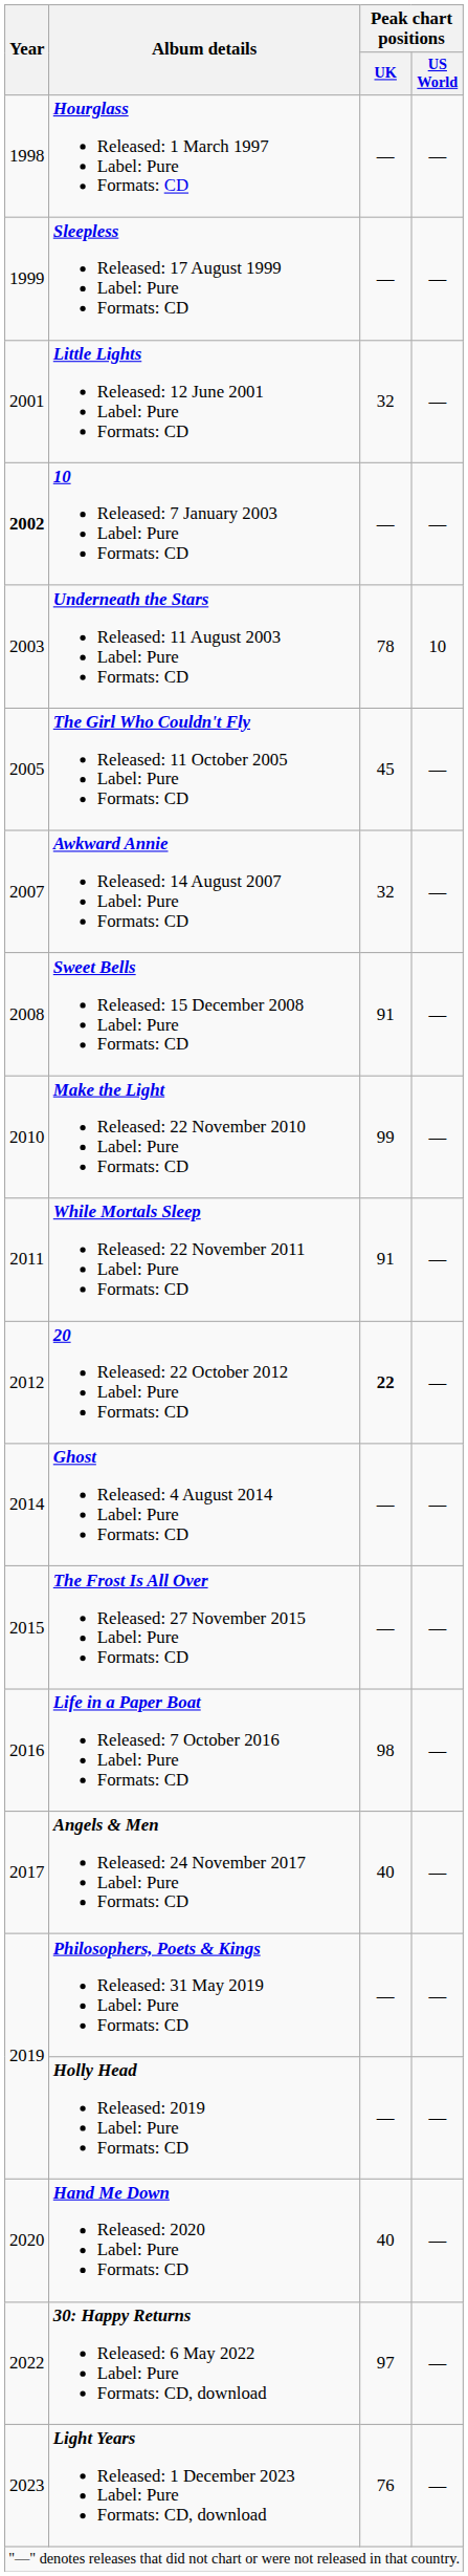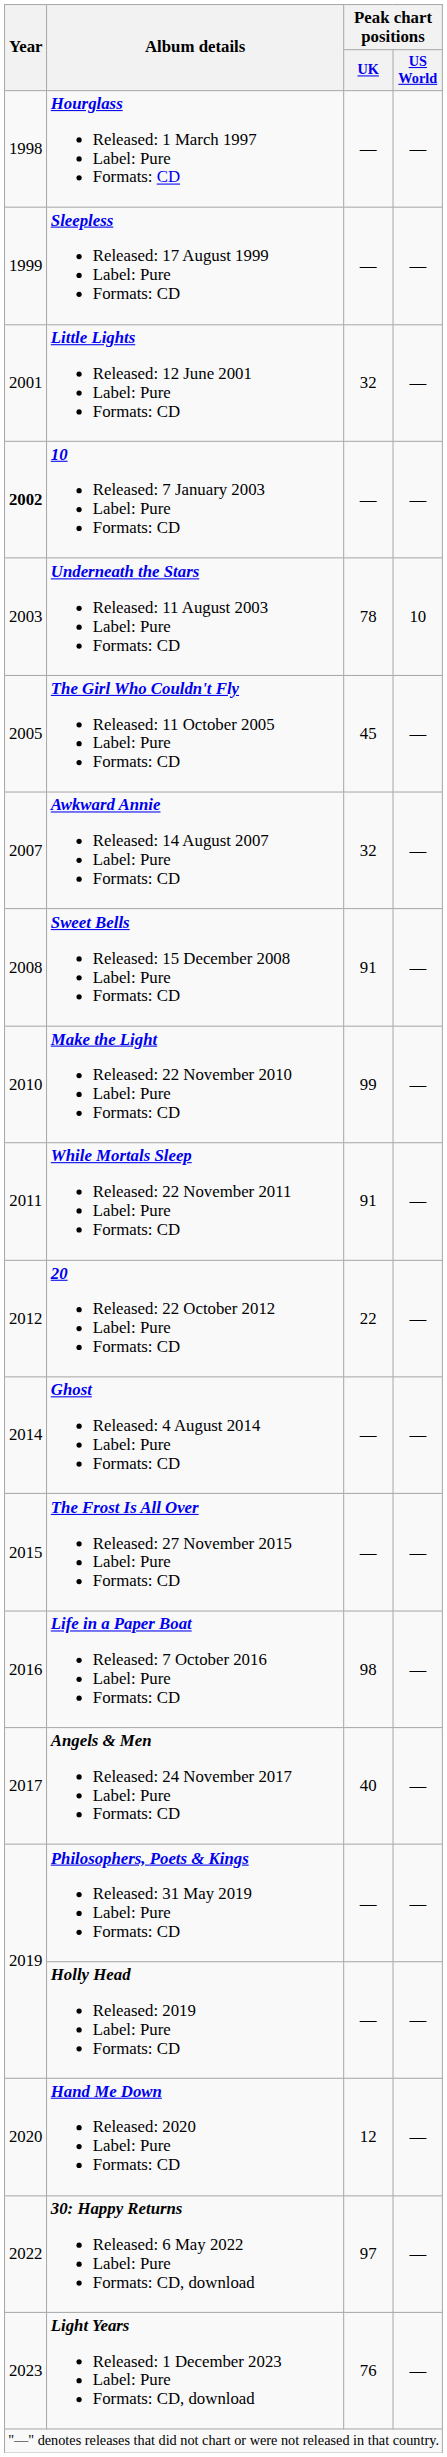20 Released: 22 October 2012 Label: Pure Formats: CD | Peak chart positions / UK: bold -> normal
Hand Me Down Released: 2020 Label: Pure Formats: CD | Peak chart positions / UK: 40 -> 12
